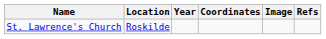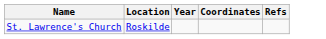- column: Image
